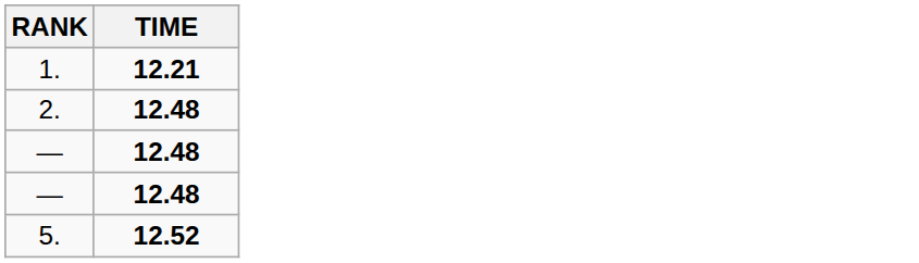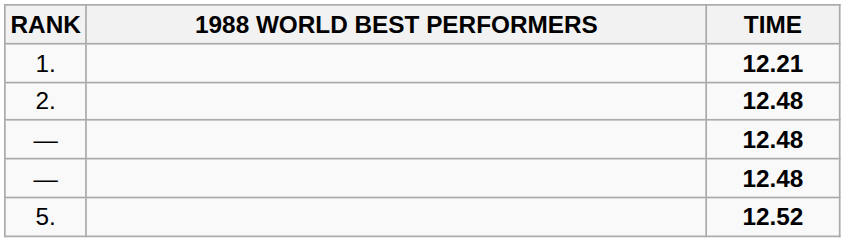+ column: 1988 WORLD BEST PERFORMERS
